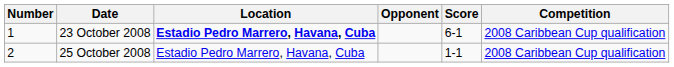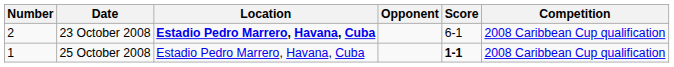23 October 2008 | Number: 1 -> 2
25 October 2008 | Number: 2 -> 1
25 October 2008 | Score: normal -> bold
